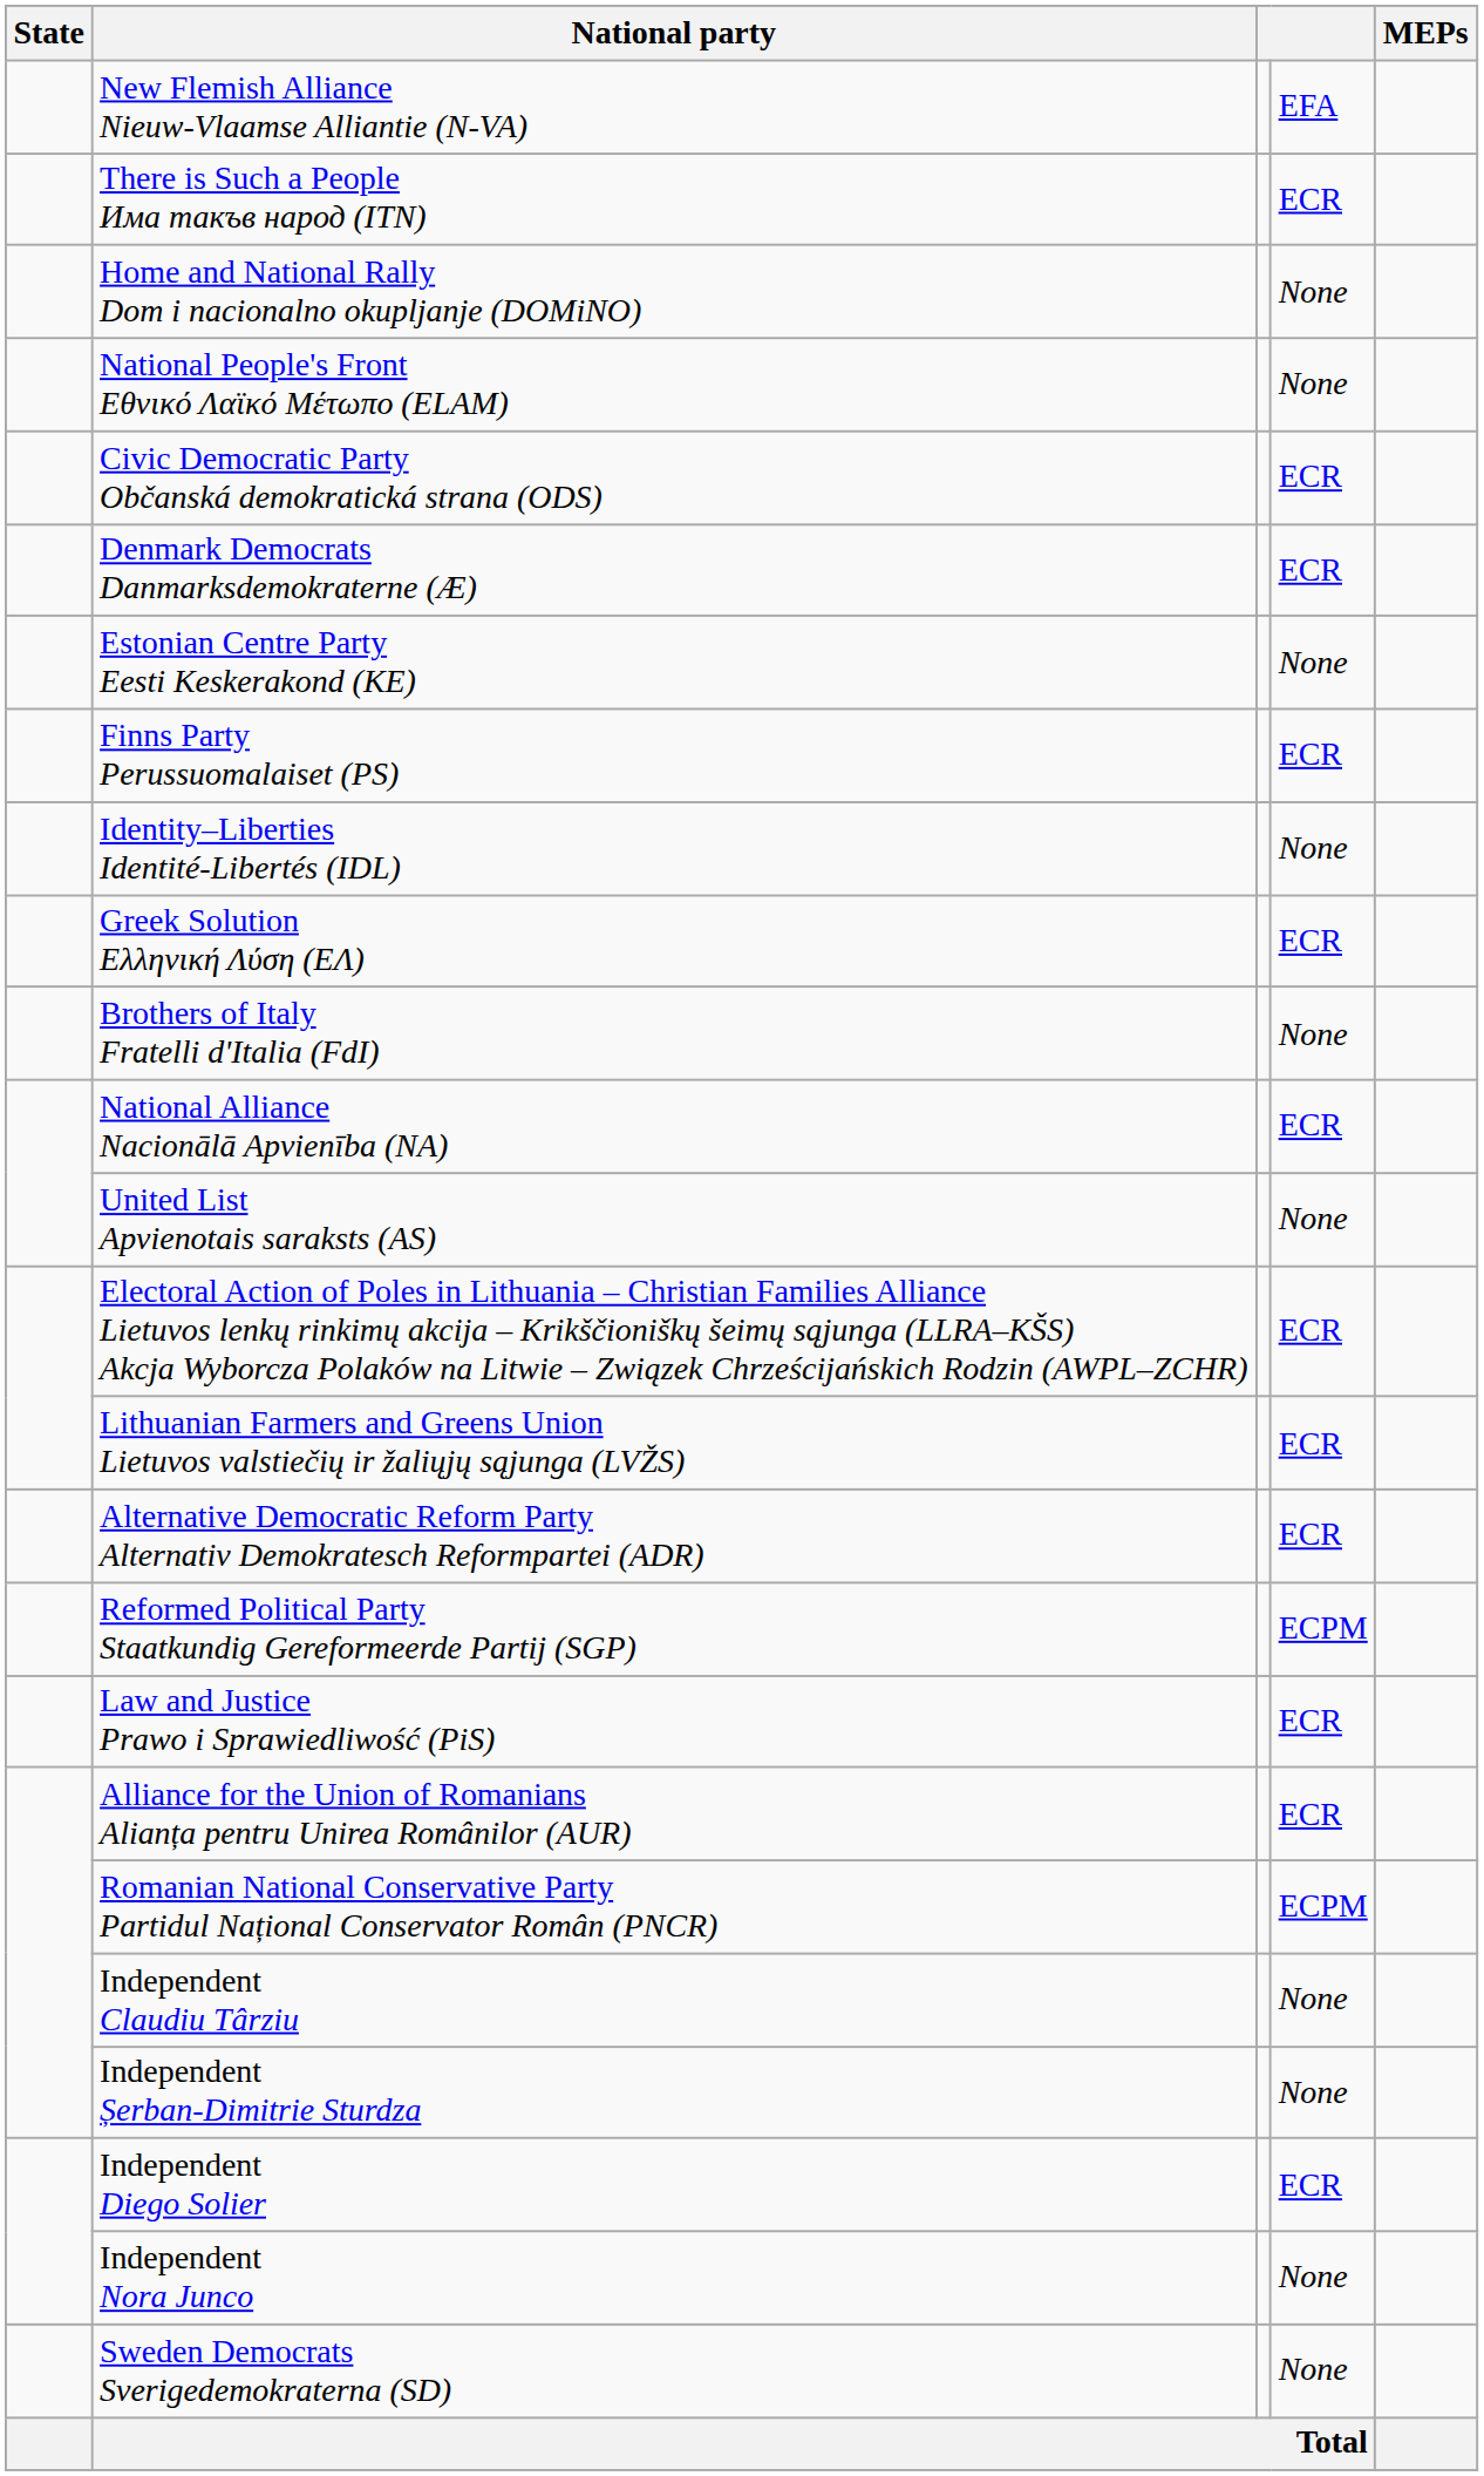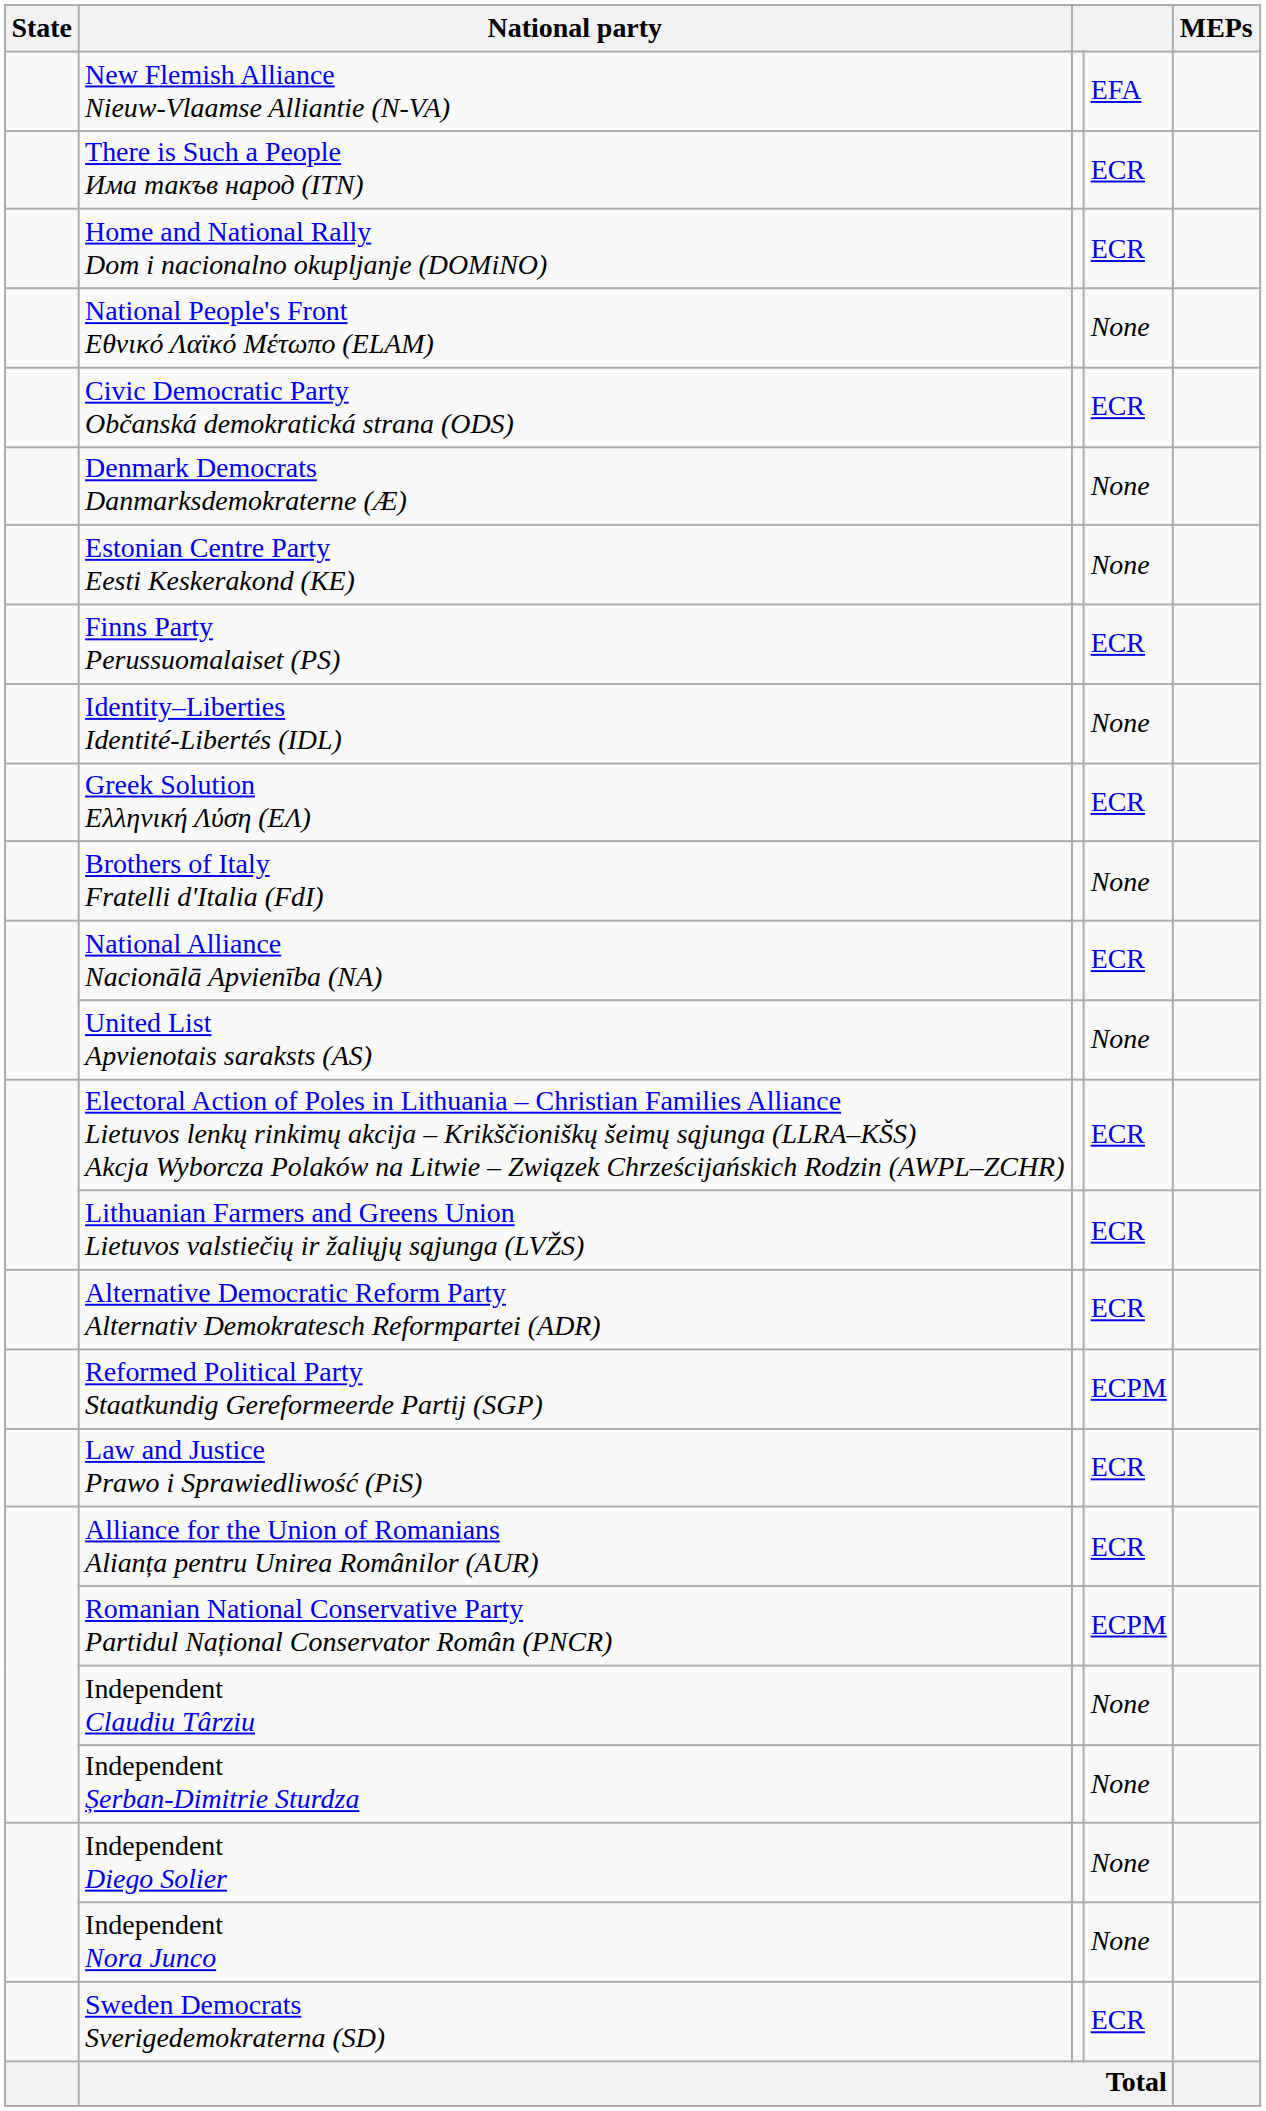Home and National Rally Dom i nacionalno okupljanje (DOMiNO) | column 4: None -> ECR
Denmark Democrats Danmarksdemokraterne (Æ) | column 4: ECR -> None
Independent Diego Solier | column 4: ECR -> None
Sweden Democrats Sverigedemokraterna (SD) | column 4: None -> ECR
